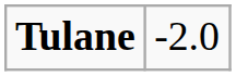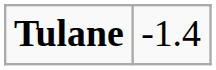Tulane | column 2: -2.0 -> -1.4
